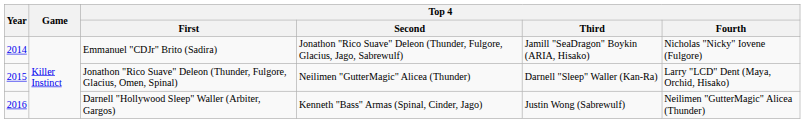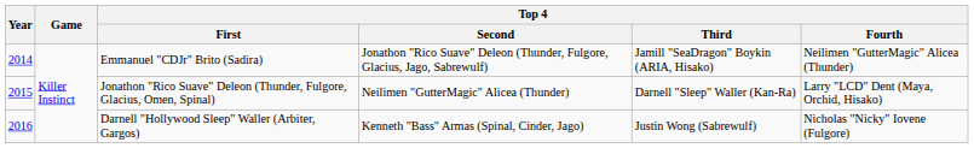Emmanuel "CDJr" Brito (Sadira) | Top 4 / Fourth: Nicholas "Nicky" Iovene (Fulgore) -> Neilimen "GutterMagic" Alicea (Thunder)
Darnell "Hollywood Sleep" Waller (Arbiter, Gargos) | Top 4 / Fourth: Neilimen "GutterMagic" Alicea (Thunder) -> Nicholas "Nicky" Iovene (Fulgore)
